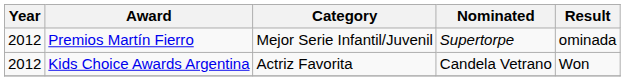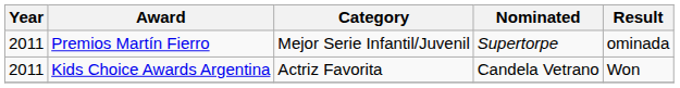Premios Martín Fierro | Year: 2012 -> 2011
Kids Choice Awards Argentina | Year: 2012 -> 2011
